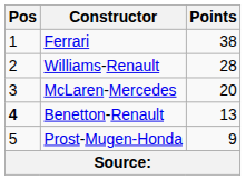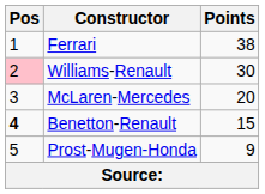Williams-Renault | Pos: no background -> pink background
Williams-Renault | Points: 28 -> 30
Benetton-Renault | Points: 13 -> 15
